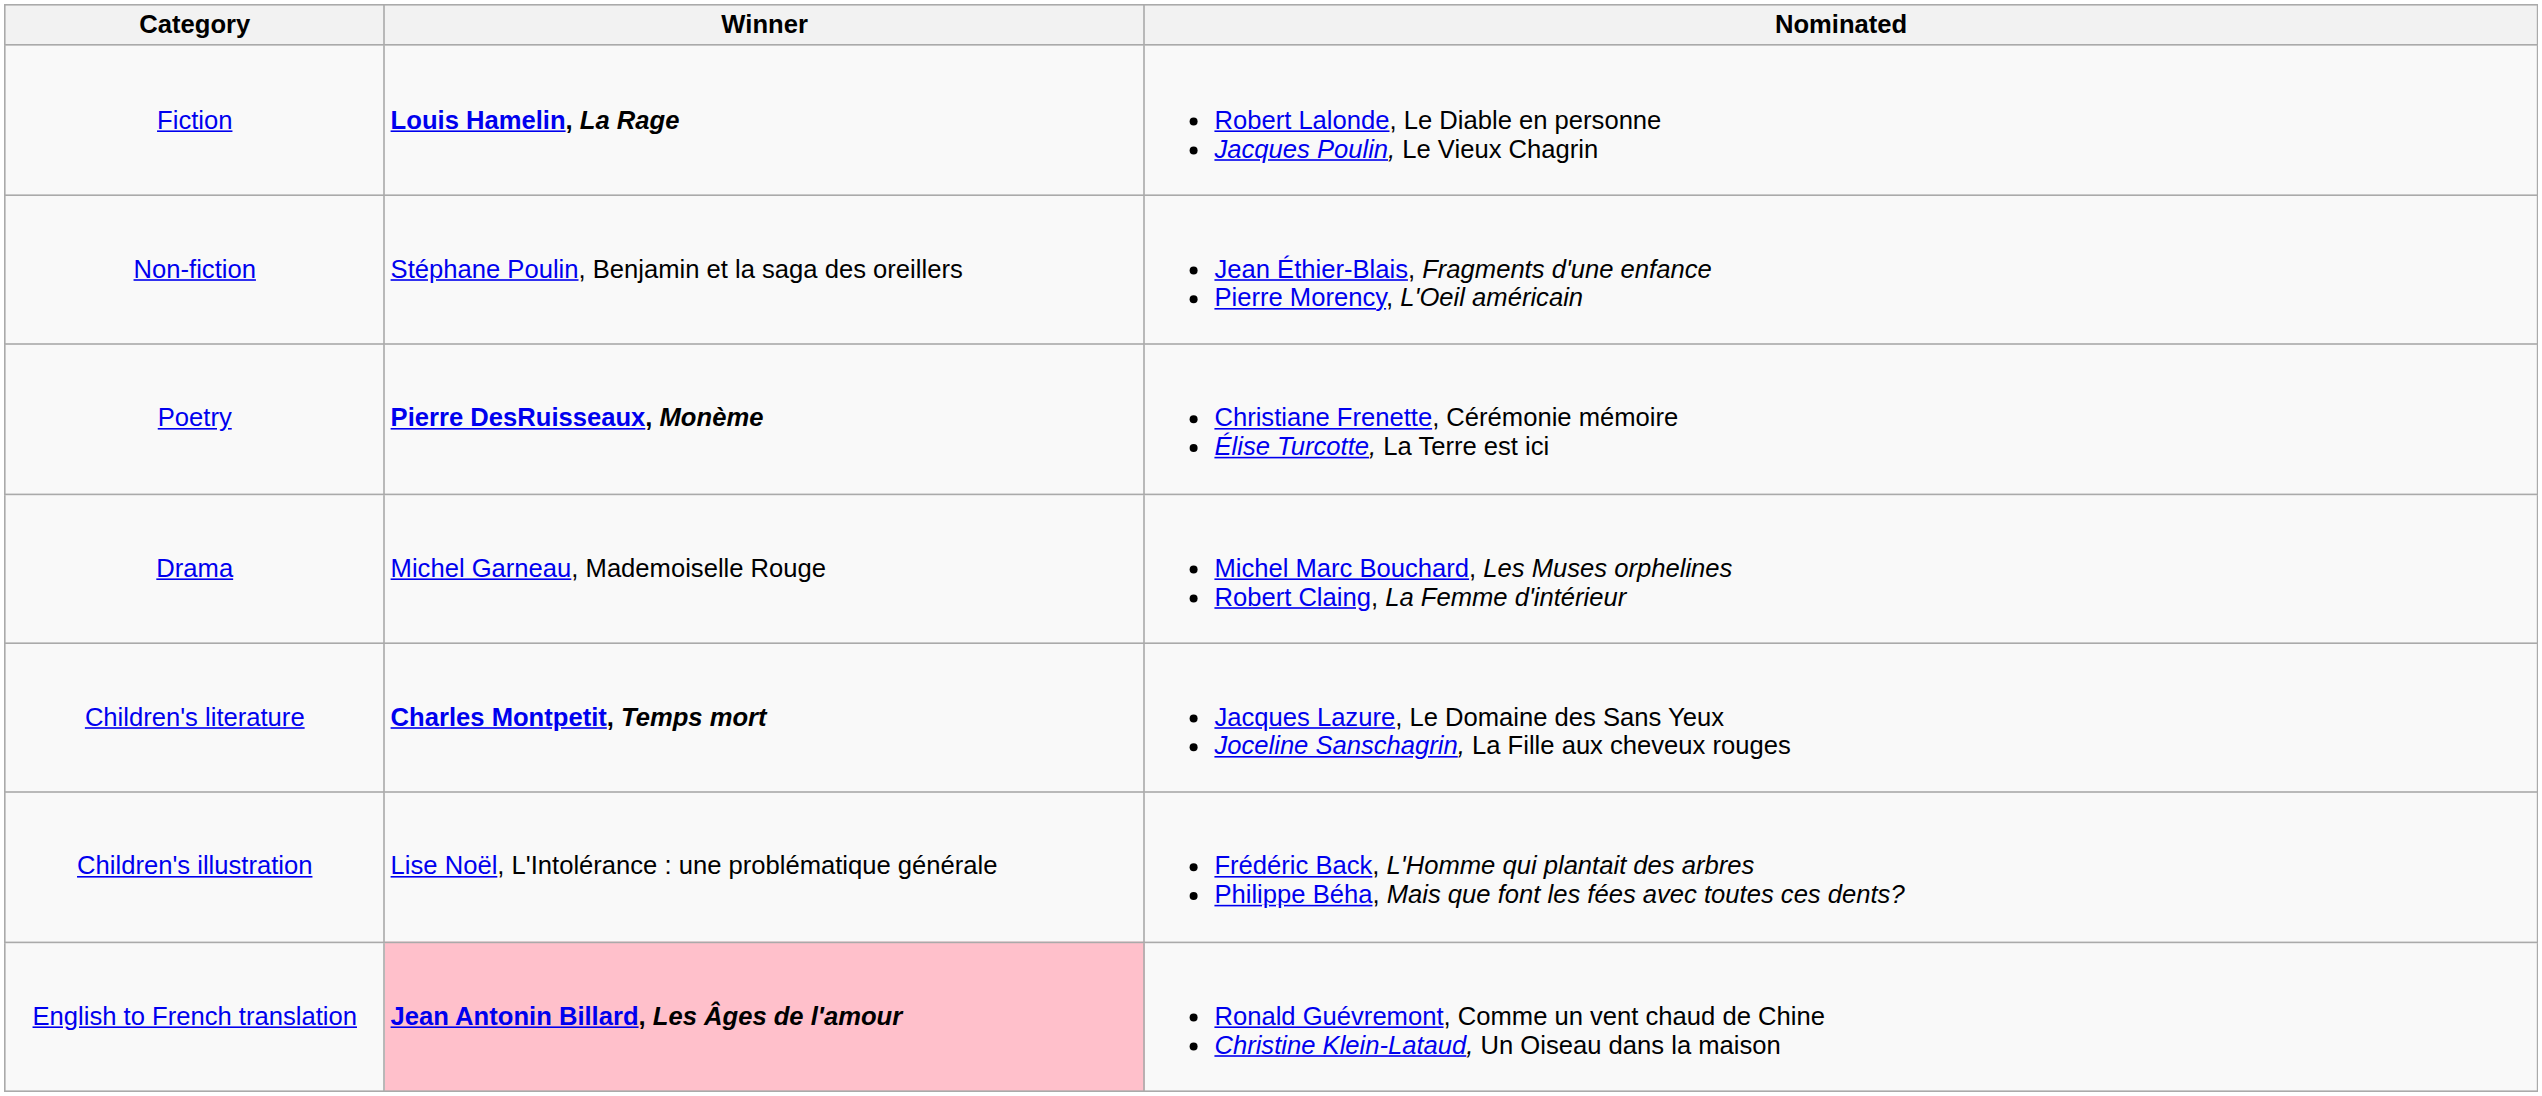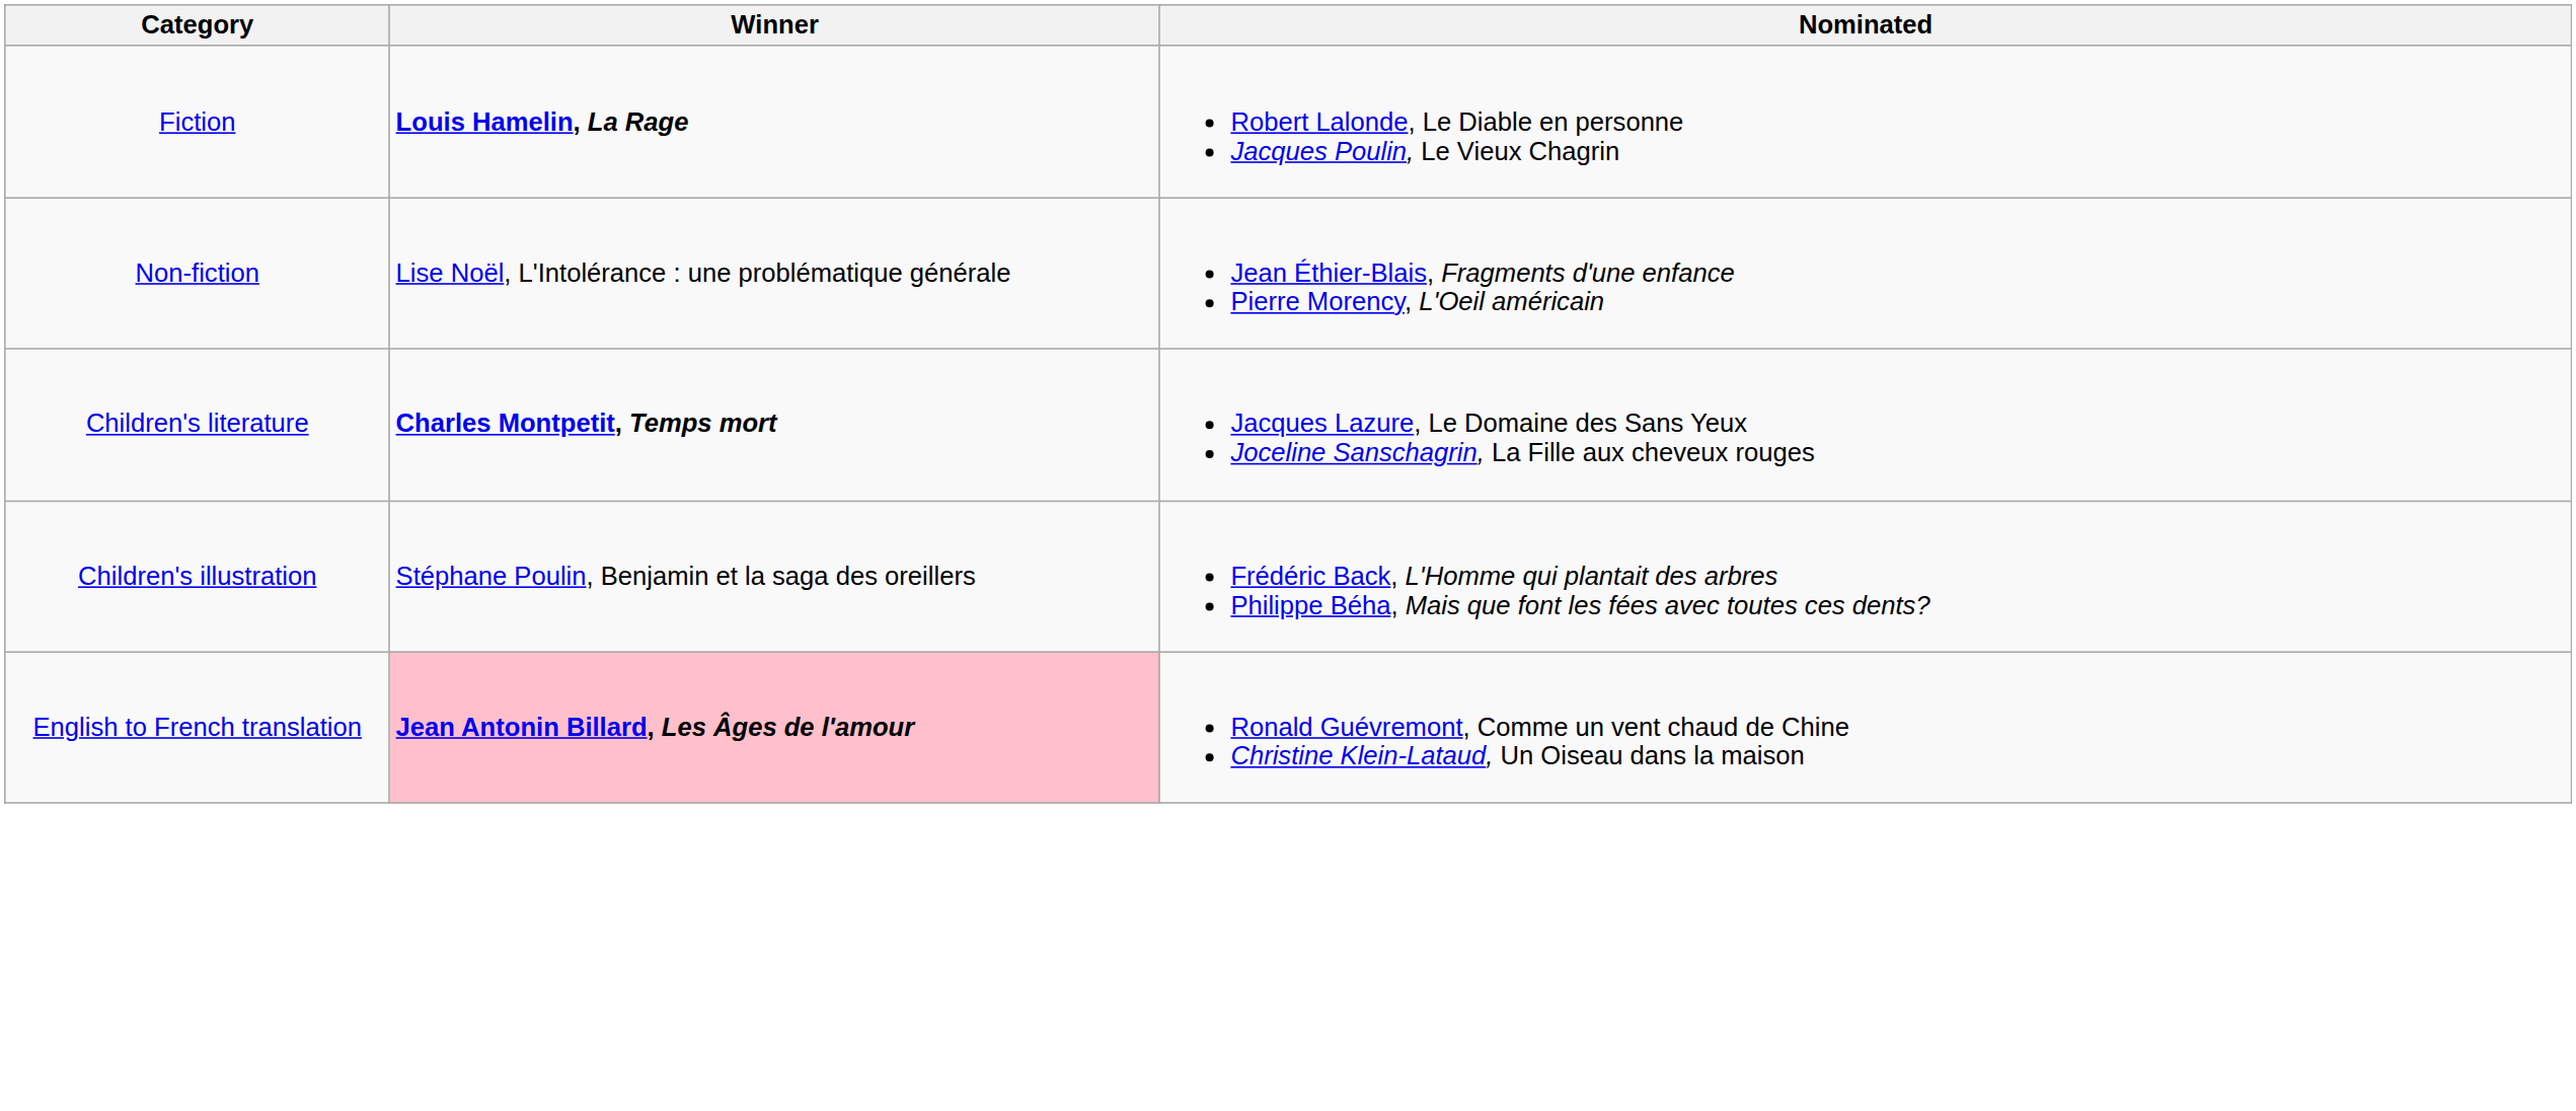Non-fiction | Winner: Stéphane Poulin, Benjamin et la saga des oreillers -> Lise Noël, L'Intolérance : une problématique générale
- row: Poetry | Pierre DesRuisseaux, Monème | Christiane Frenette, Cérémonie mémoire Élise Turcotte, La Terre est ici
- row: Drama | Michel Garneau, Mademoiselle Rouge | Michel Marc Bouchard, Les Muses orphelines Robert Claing, La Femme d'intérieur
Children's illustration | Winner: Lise Noël, L'Intolérance : une problématique générale -> Stéphane Poulin, Benjamin et la saga des oreillers
